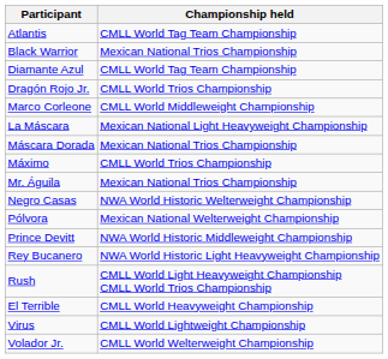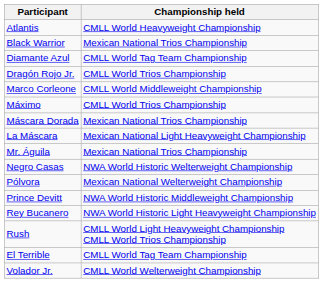Atlantis | Championship held: CMLL World Tag Team Championship -> CMLL World Heavyweight Championship
rows swapped: La Máscara <-> Máximo
El Terrible | Championship held: CMLL World Heavyweight Championship -> CMLL World Tag Team Championship
- row: Virus | CMLL World Lightweight Championship
